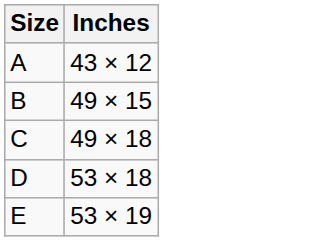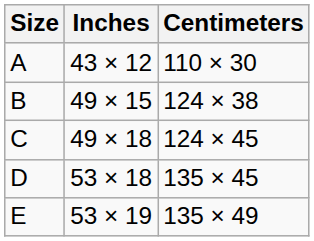+ column: Centimeters | 110 × 30 | 124 × 38 | 124 × 45 | 135 × 45 | 135 × 49
